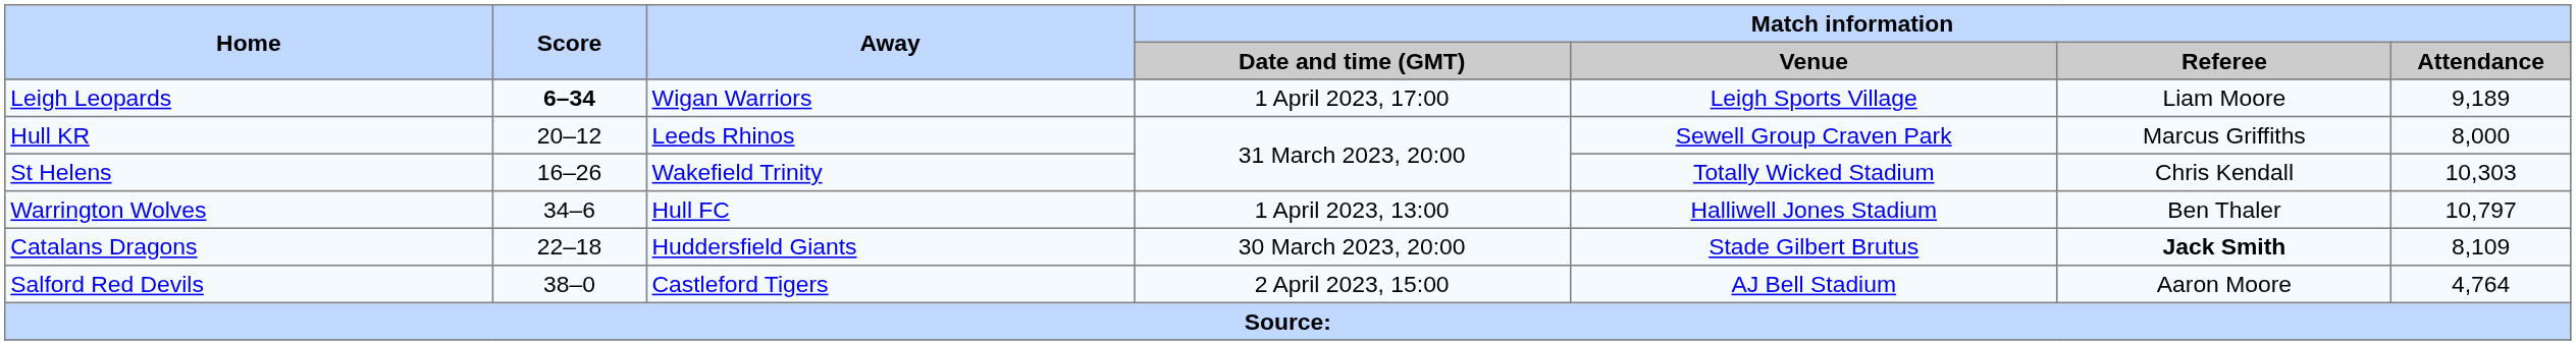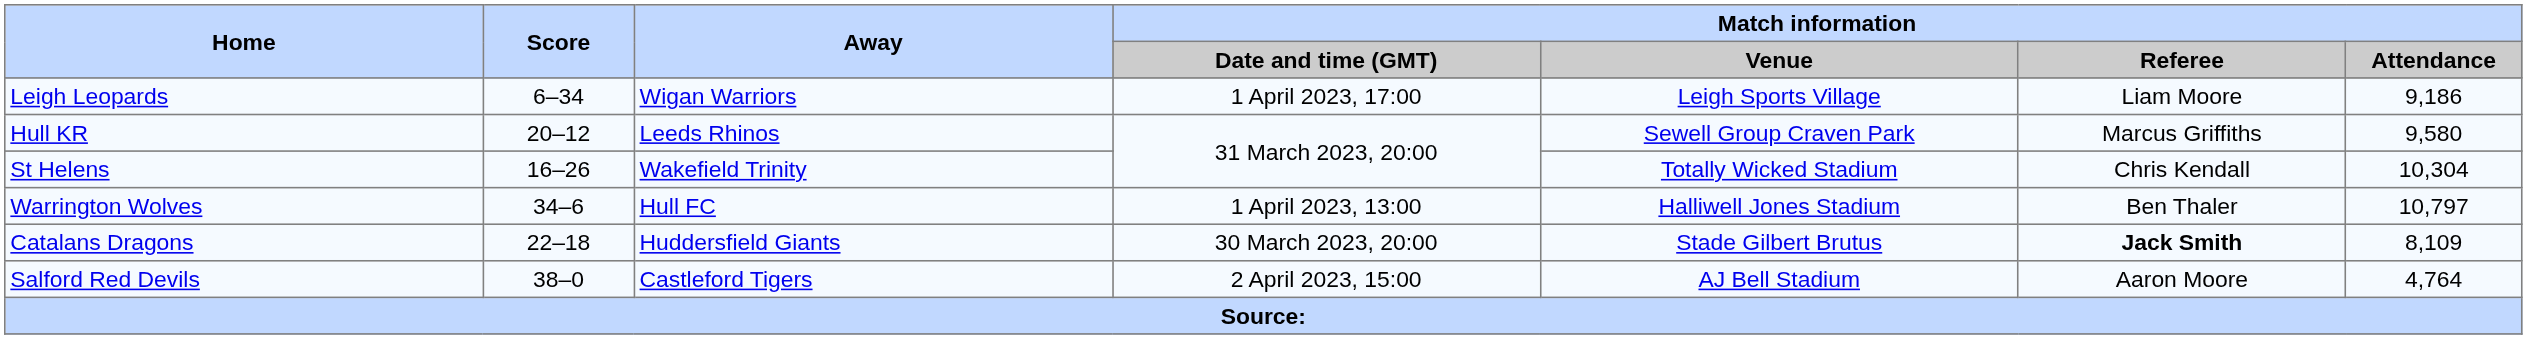Leigh Leopards | Score: bold -> normal
Leigh Leopards | Match information / Attendance: 9,189 -> 9,186
Hull KR | Match information / Attendance: 8,000 -> 9,580
St Helens | Match information / Attendance: 10,303 -> 10,304
